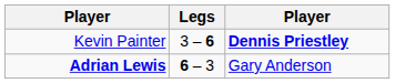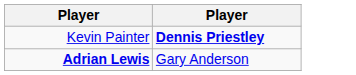- column: Legs | 3 – 6 | 6 – 3
